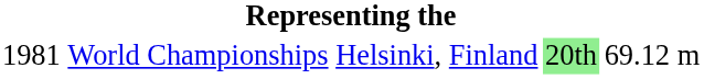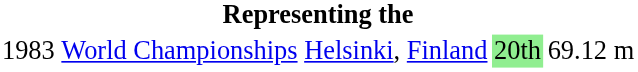World Championships | column 1: 1981 -> 1983
